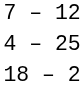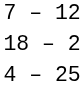rows swapped: 4 – 25 <-> 18 – 2
